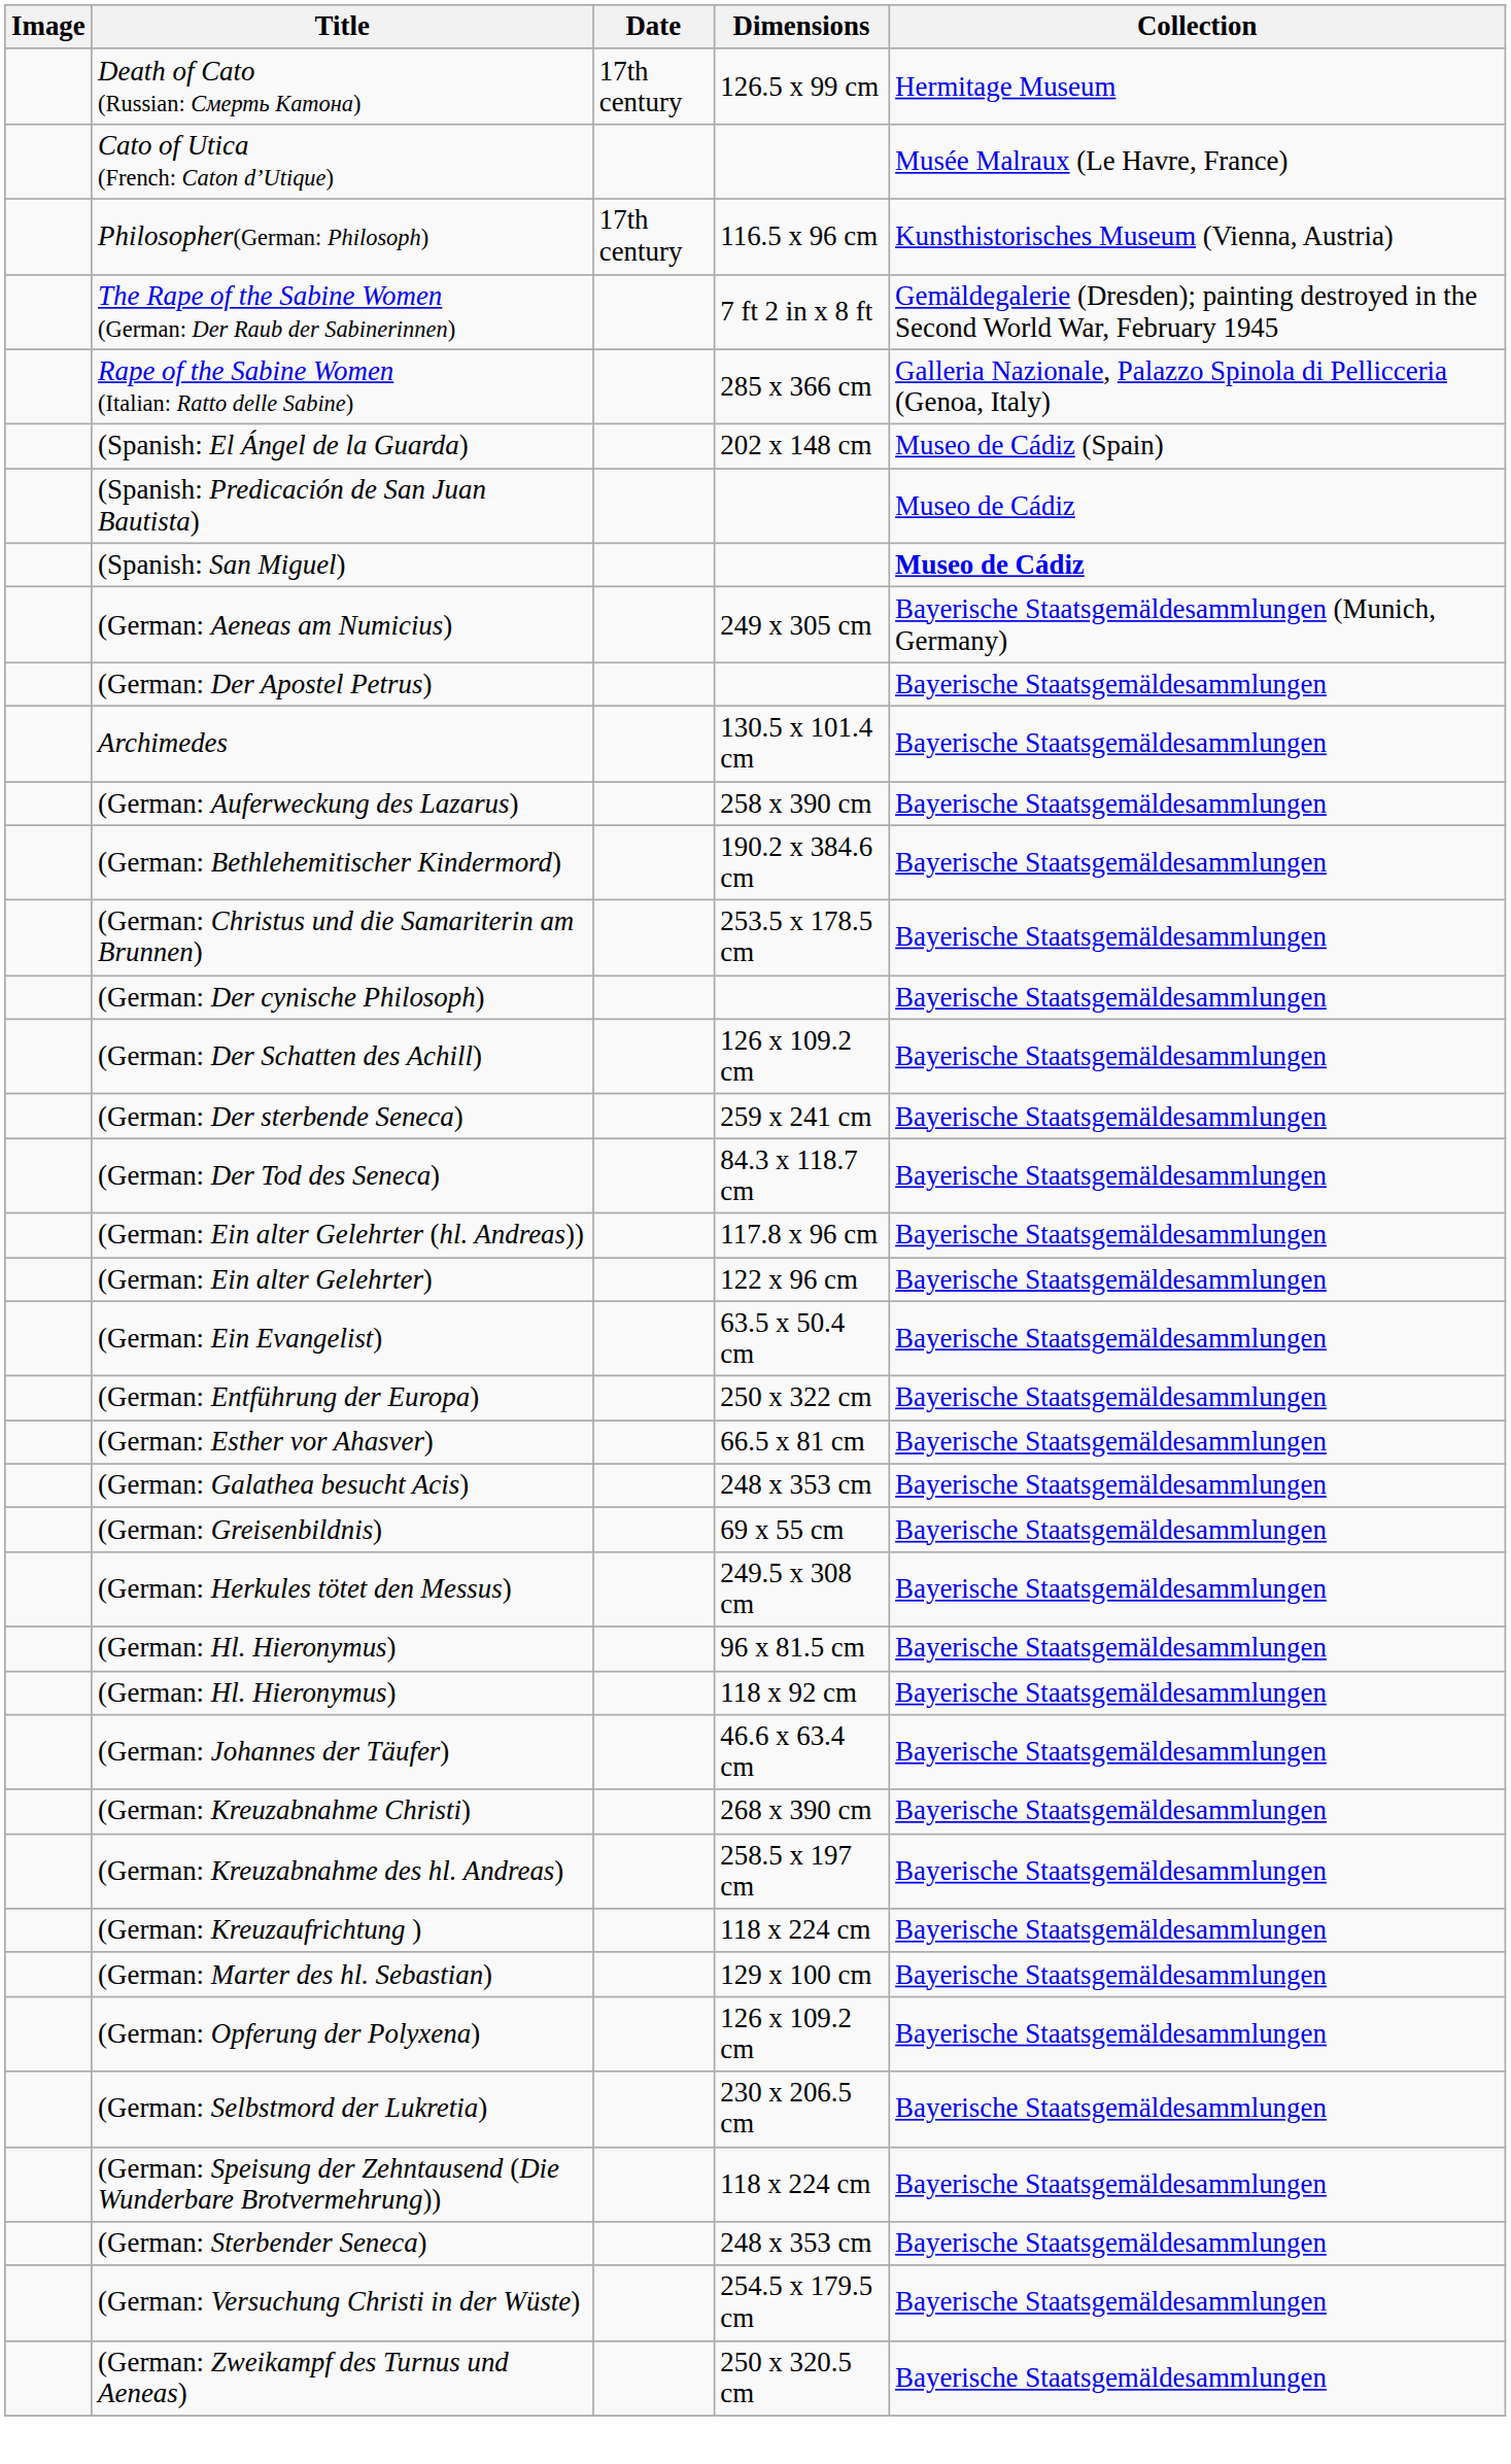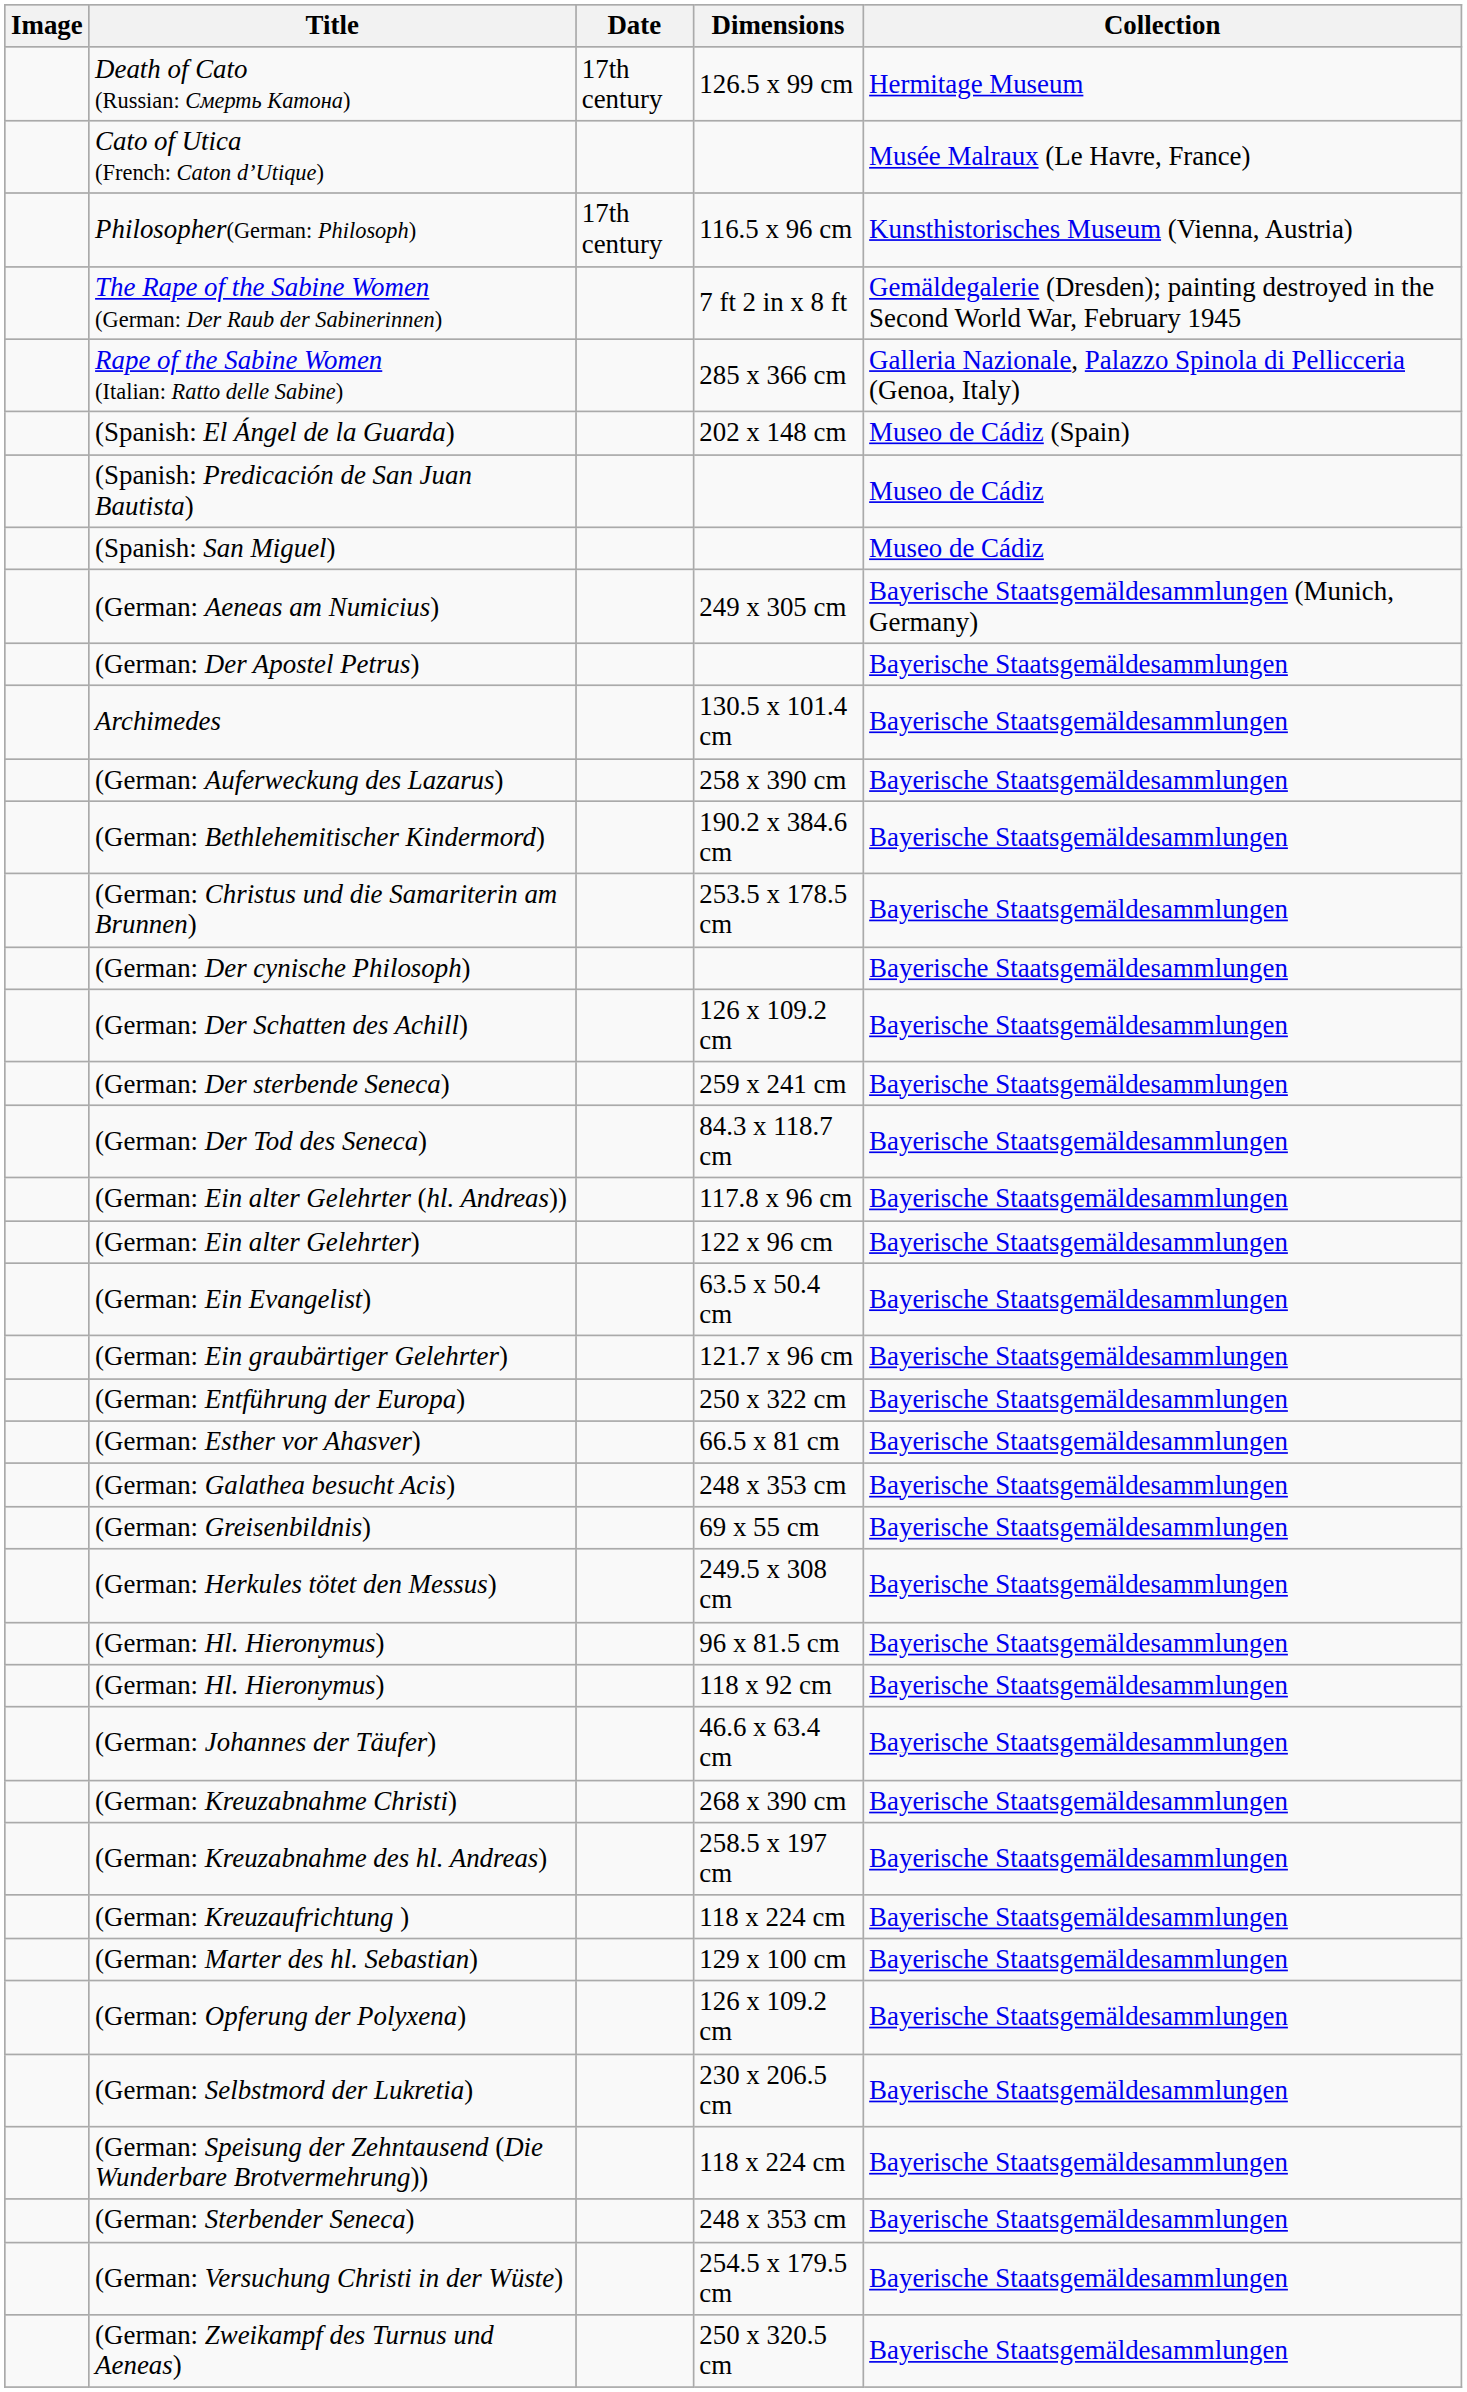(Spanish: San Miguel) | Collection: bold -> normal
+ row: (German: Ein graubärtiger Gelehrter) | 121.7 x 96 cm | Bayerische Staatsgemäldesammlungen
